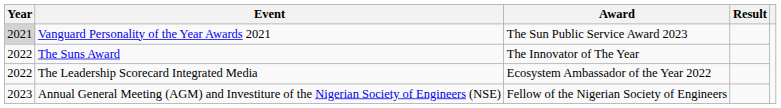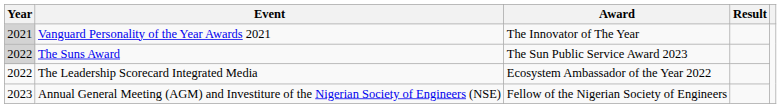Vanguard Personality of the Year Awards 2021 | Award: The Sun Public Service Award 2023 -> The Innovator of The Year
The Suns Award | Year: no background -> lightgrey background
The Suns Award | Award: The Innovator of The Year -> The Sun Public Service Award 2023
